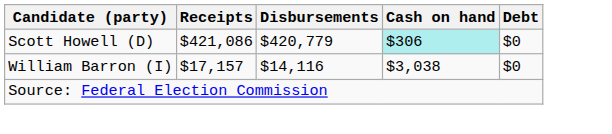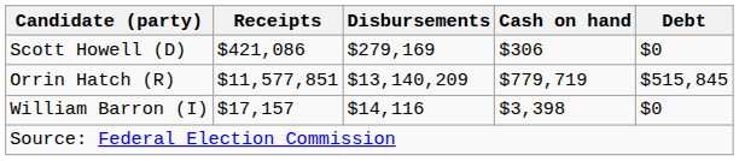Scott Howell (D) | Disbursements: $420,779 -> $279,169
Scott Howell (D) | Cash on hand: paleturquoise background -> no background
+ row: Orrin Hatch (R) | $11,577,851 | $13,140,209 | $779,719 | $515,845
William Barron (I) | Cash on hand: $3,038 -> $3,398
